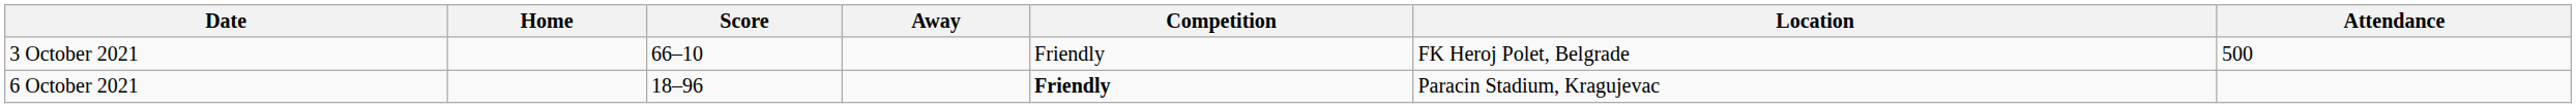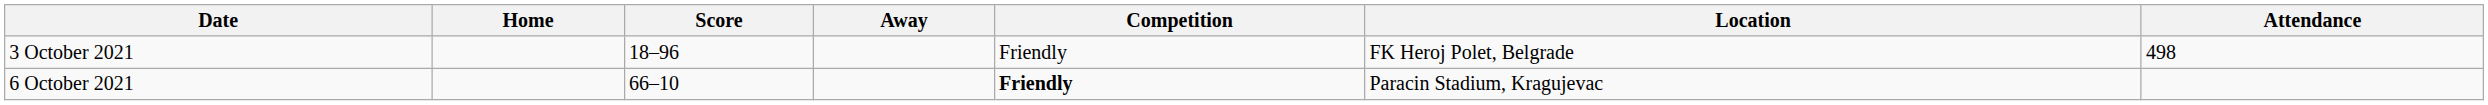3 October 2021 | Score: 66–10 -> 18–96
3 October 2021 | Attendance: 500 -> 498
6 October 2021 | Score: 18–96 -> 66–10
